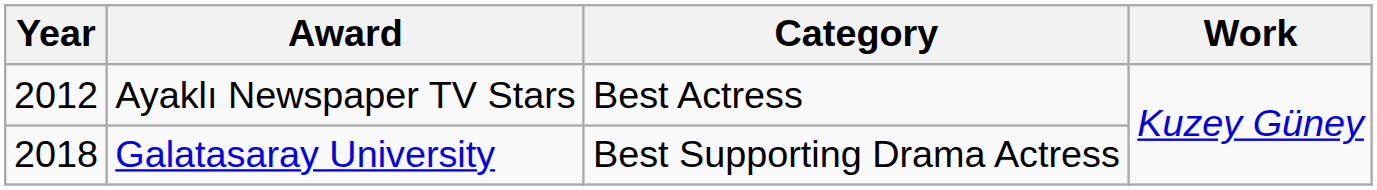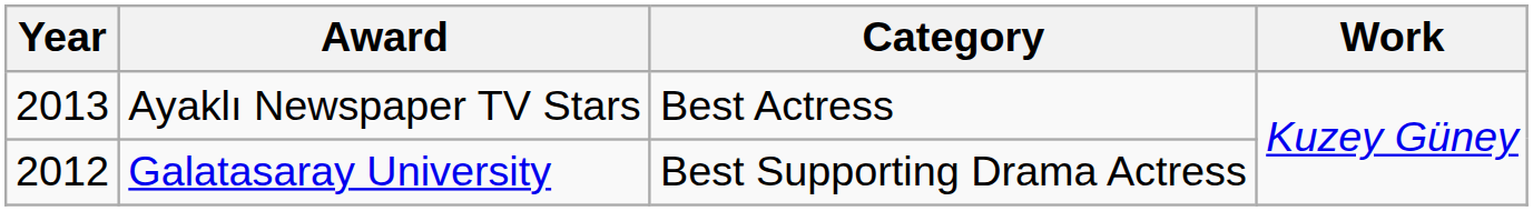Ayaklı Newspaper TV Stars | Year: 2012 -> 2013
Galatasaray University | Year: 2018 -> 2012
